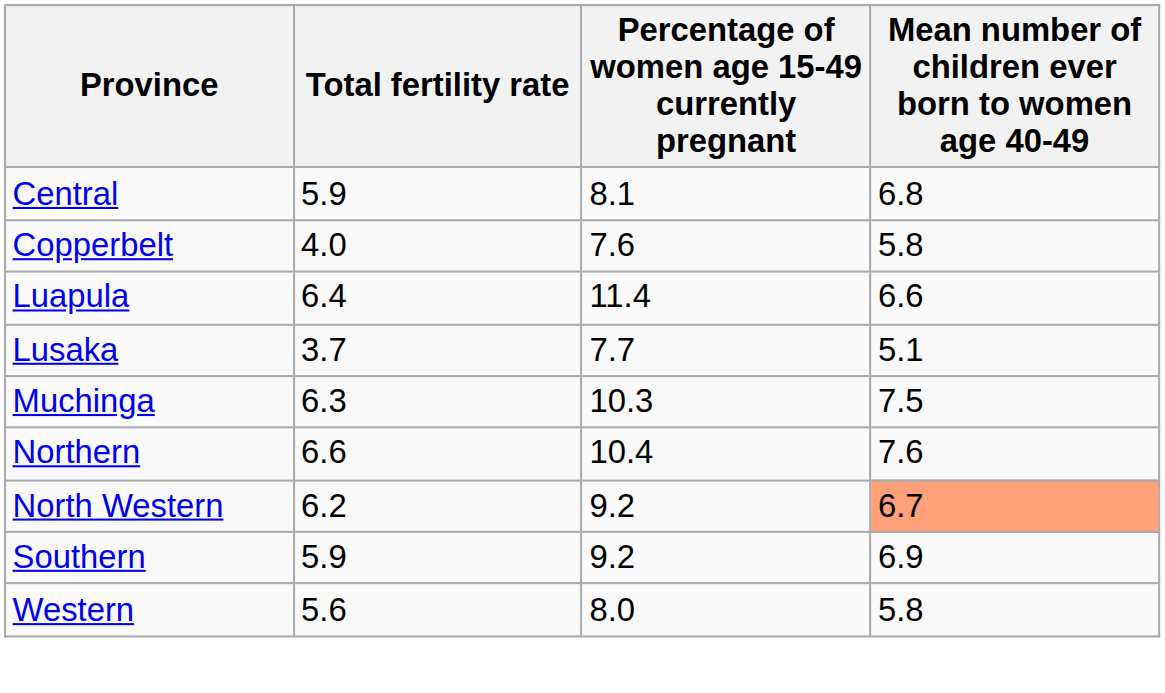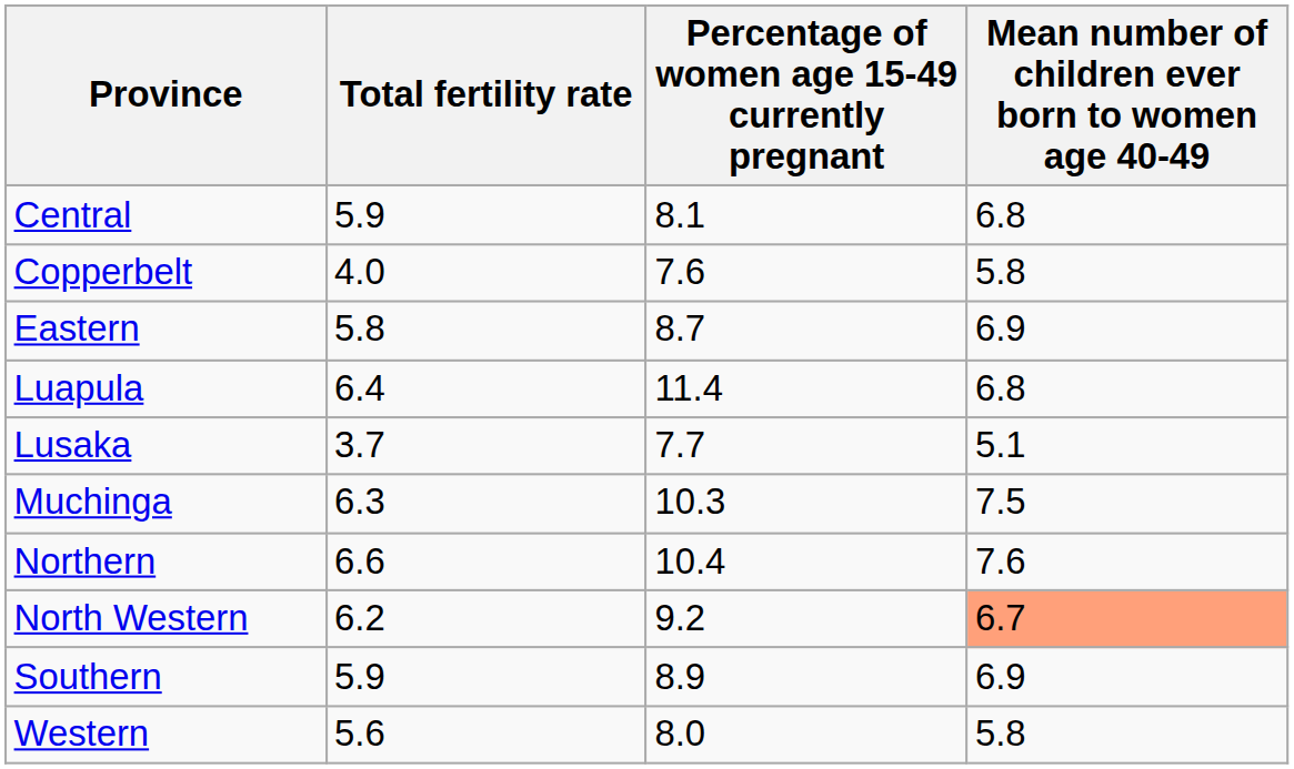+ row: Eastern | 5.8 | 8.7 | 6.9
Luapula | Mean number of children ever born to women age 40-49: 6.6 -> 6.8
Southern | Percentage of women age 15-49 currently pregnant: 9.2 -> 8.9
